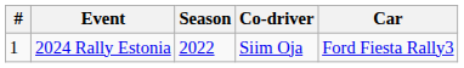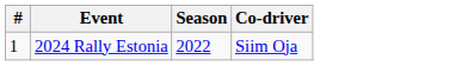- column: Car | Ford Fiesta Rally3
